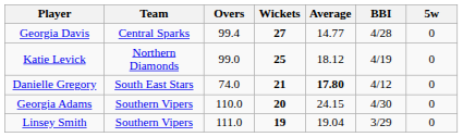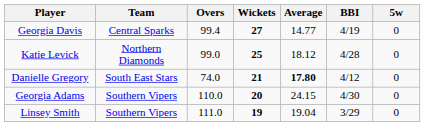Georgia Davis | BBI: 4/28 -> 4/19
Katie Levick | BBI: 4/19 -> 4/28
